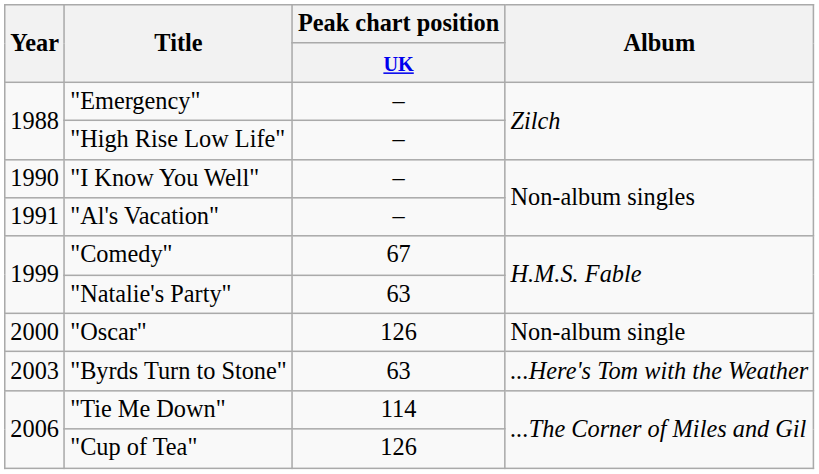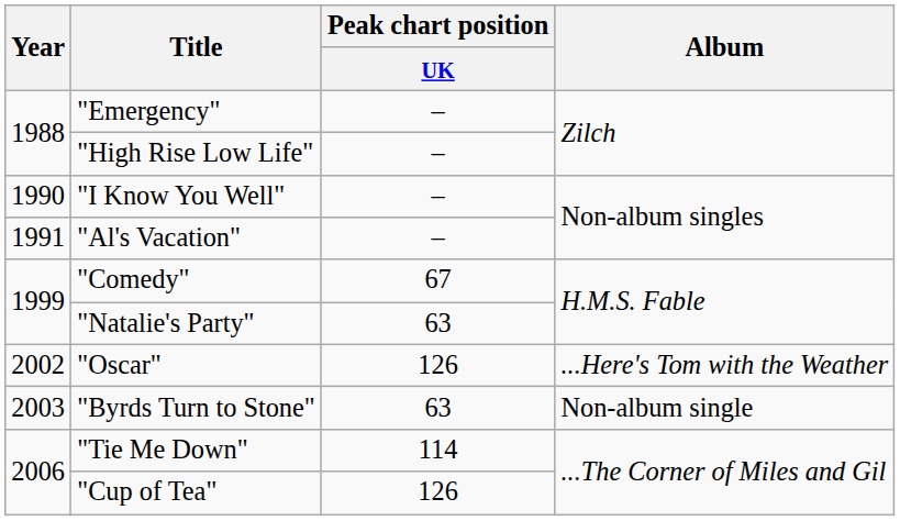"Oscar" | Year: 2000 -> 2002
"Oscar" | Album: Non-album single -> ...Here's Tom with the Weather
"Byrds Turn to Stone" | Album: ...Here's Tom with the Weather -> Non-album single
